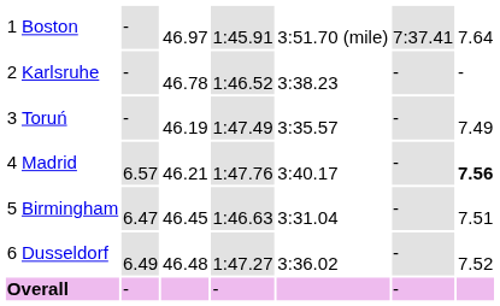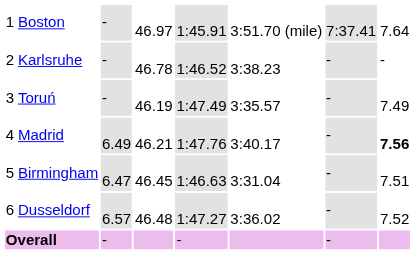Madrid | column 3: 6.57 -> 6.49
Dusseldorf | column 3: 6.49 -> 6.57
